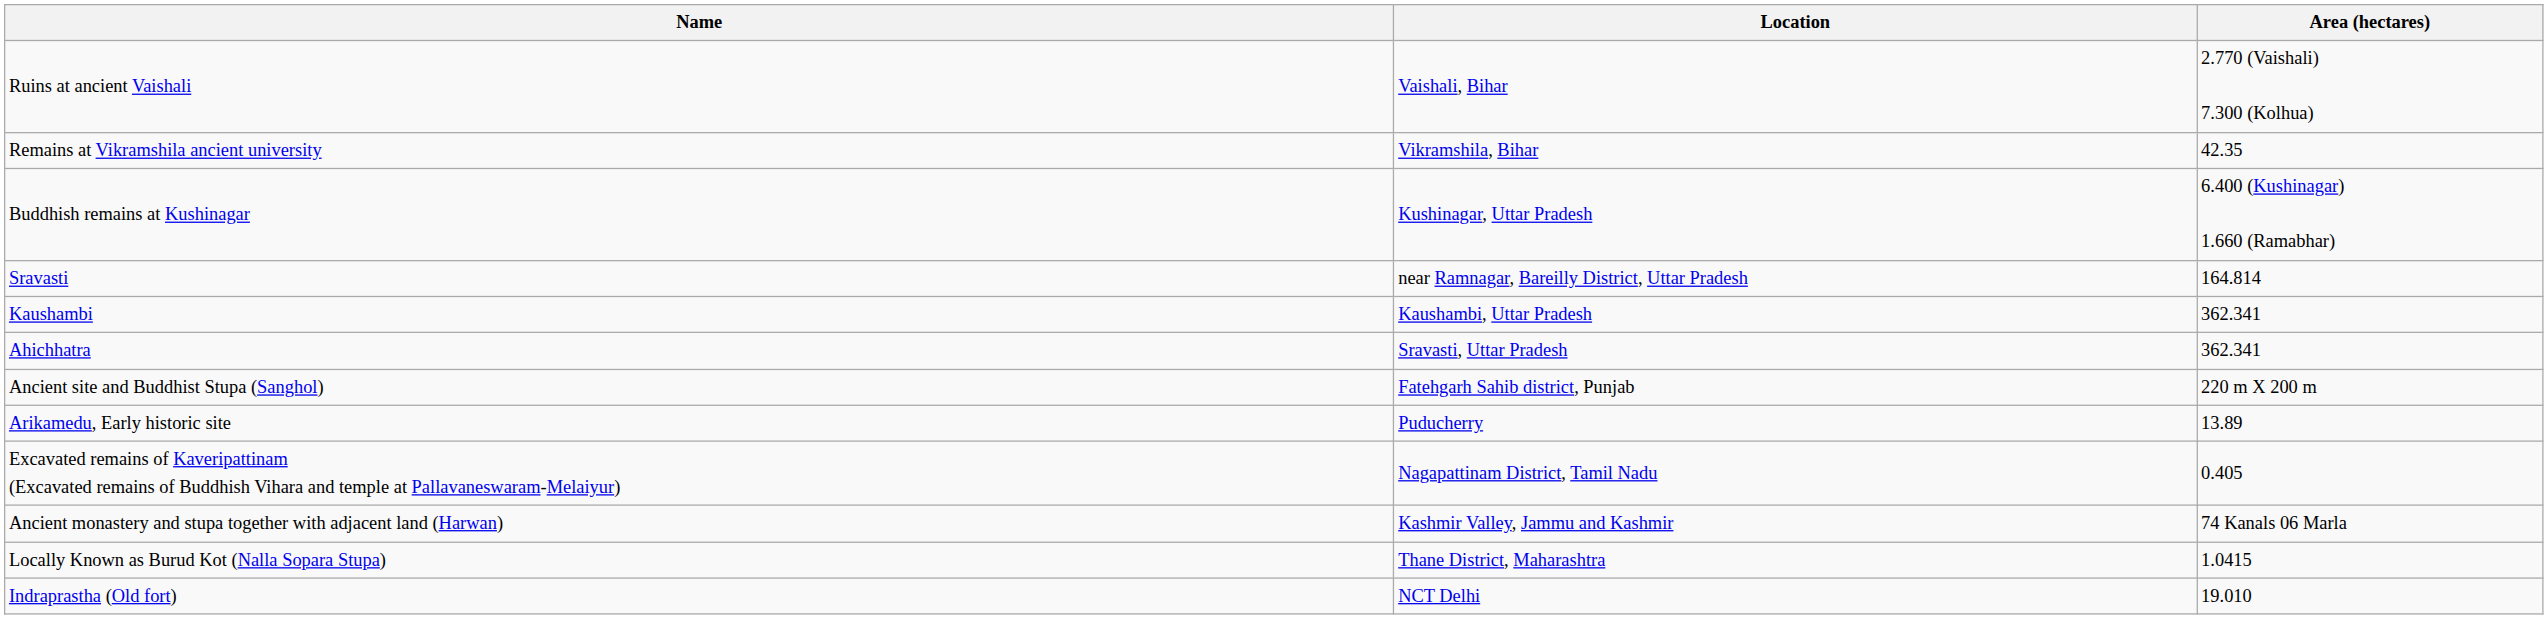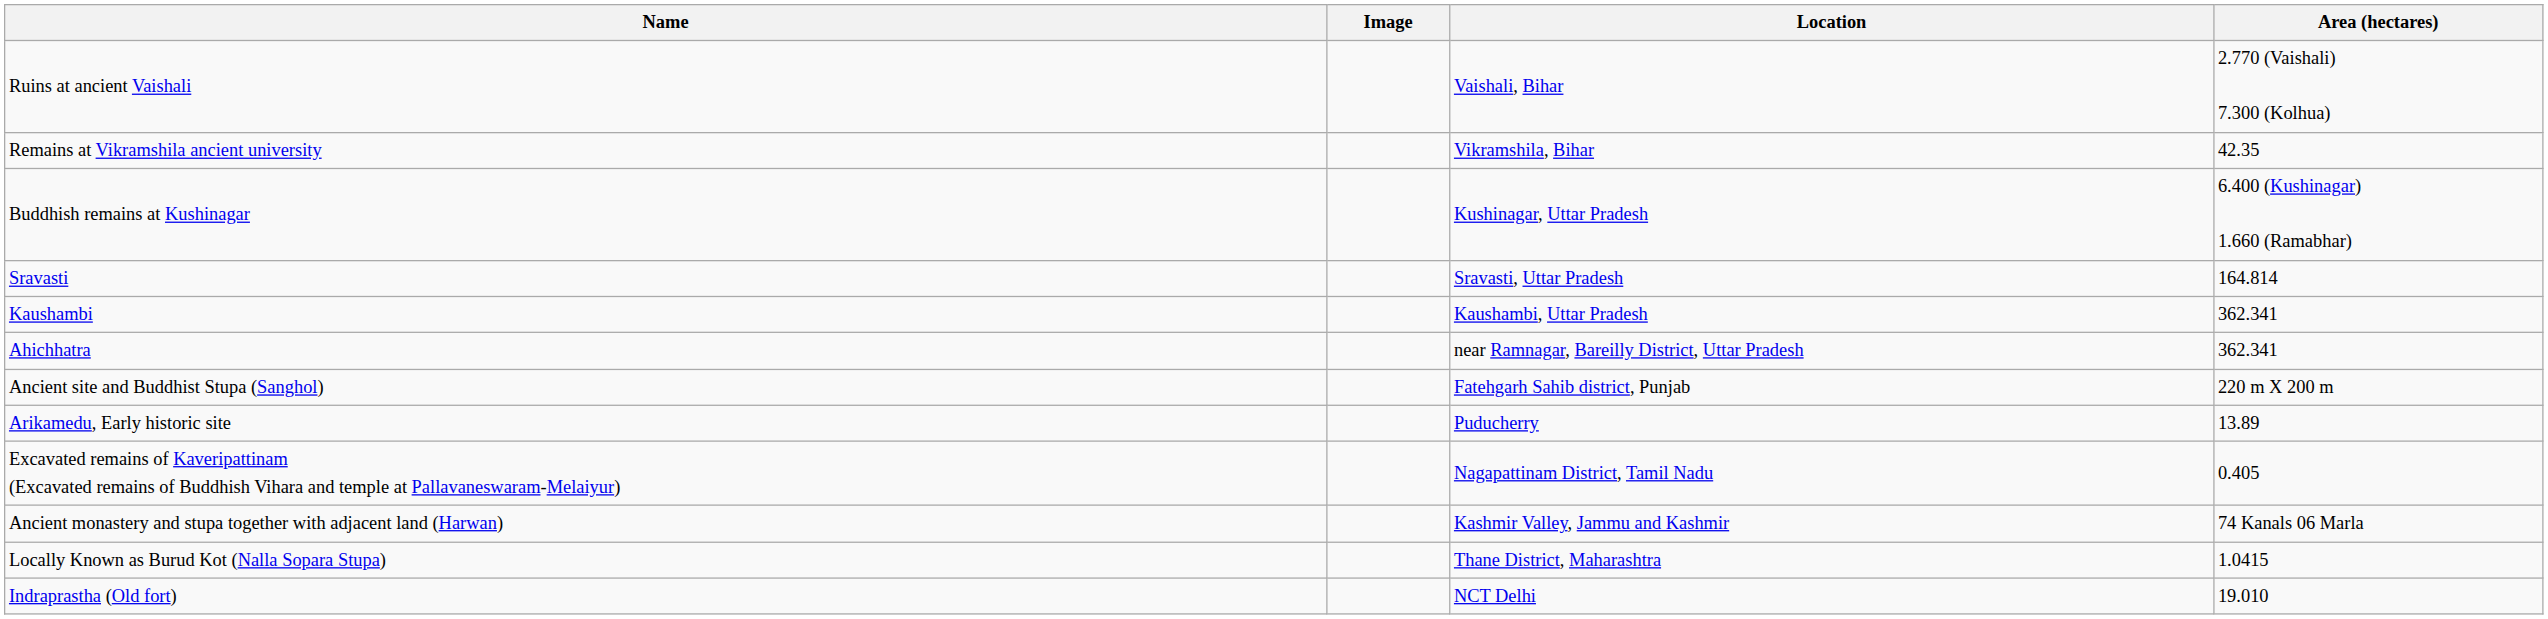+ column: Image
Sravasti | Location: near Ramnagar, Bareilly District, Uttar Pradesh -> Sravasti, Uttar Pradesh
Ahichhatra | Location: Sravasti, Uttar Pradesh -> near Ramnagar, Bareilly District, Uttar Pradesh
